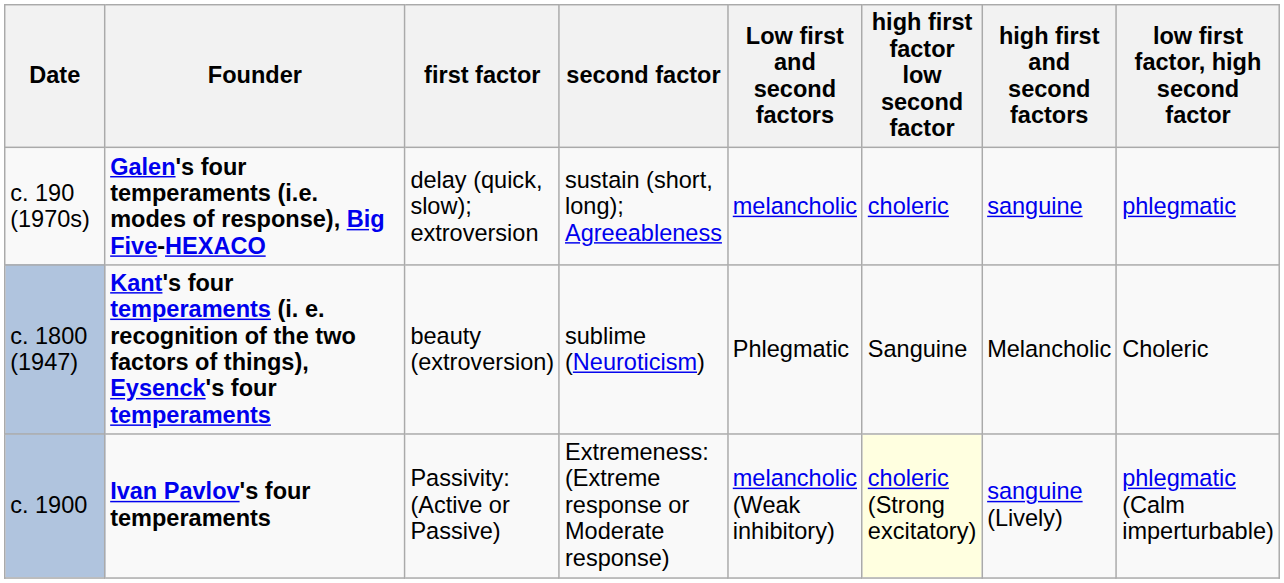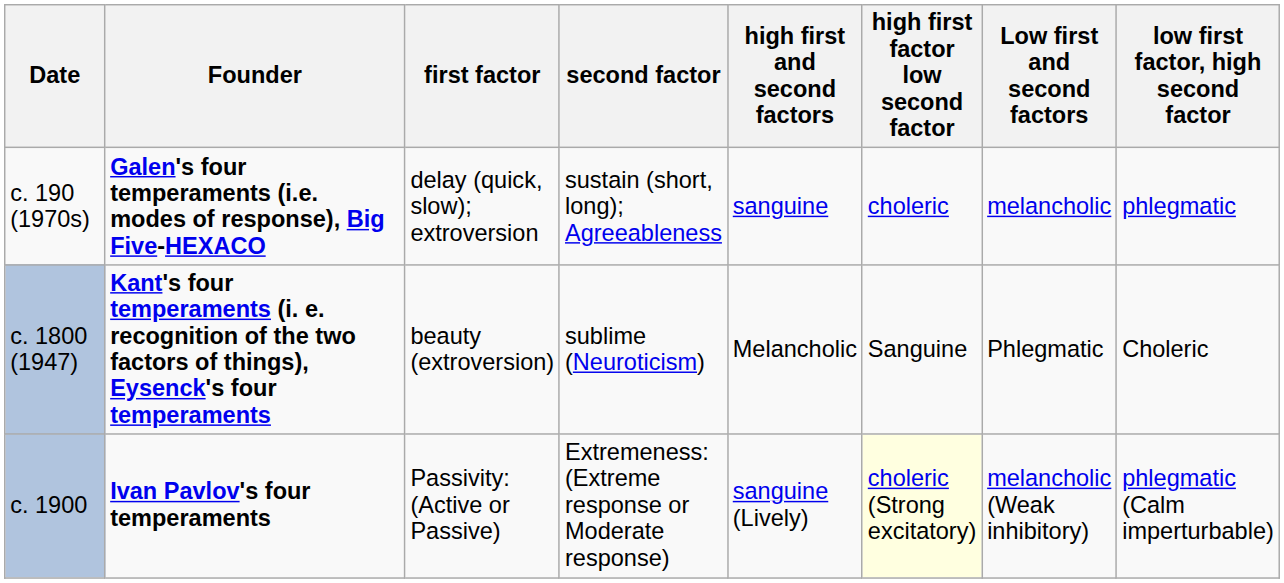columns swapped: Low first and second factors <-> high first and second factors
